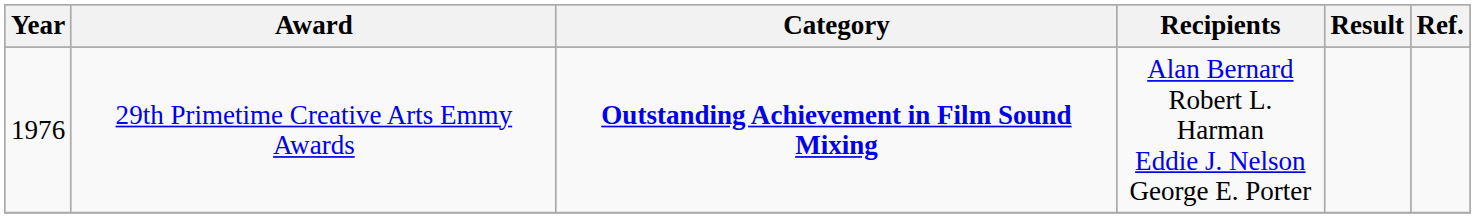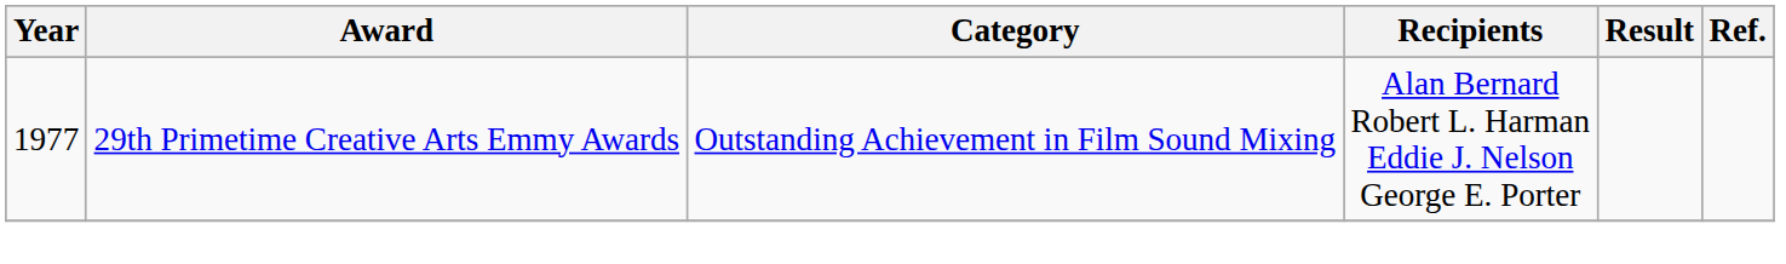29th Primetime Creative Arts Emmy Awards | Year: 1976 -> 1977
29th Primetime Creative Arts Emmy Awards | Category: bold -> normal
